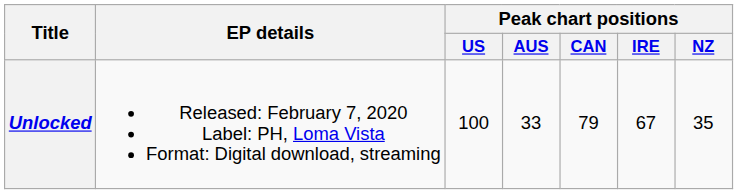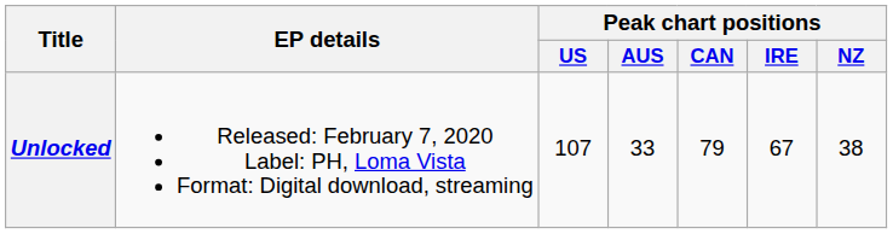Unlocked | Peak chart positions / US: 100 -> 107
Unlocked | Peak chart positions / NZ: 35 -> 38
